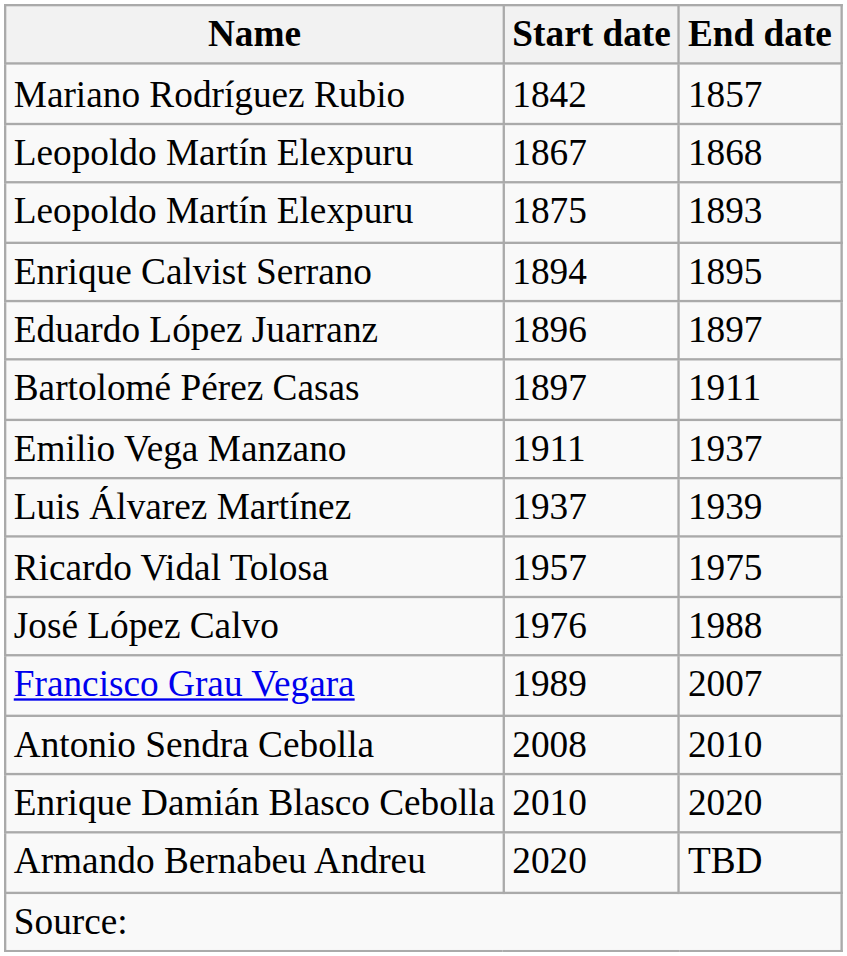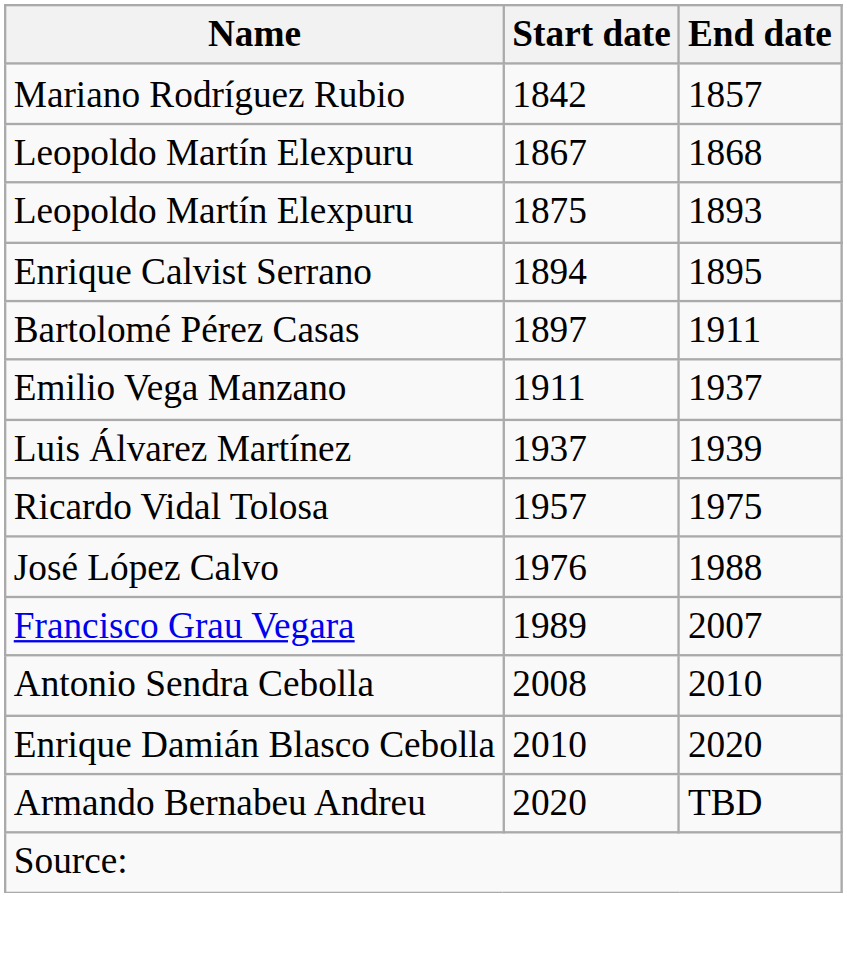- row: Eduardo López Juarranz | 1896 | 1897
